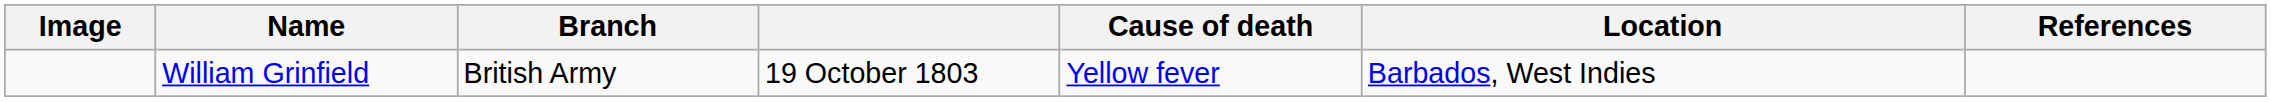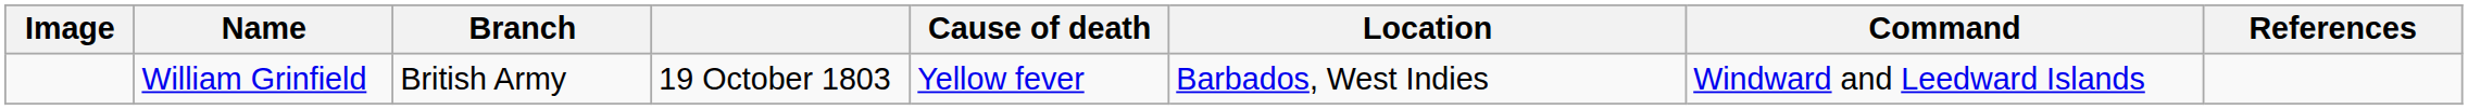+ column: Command | Windward and Leedward Islands
